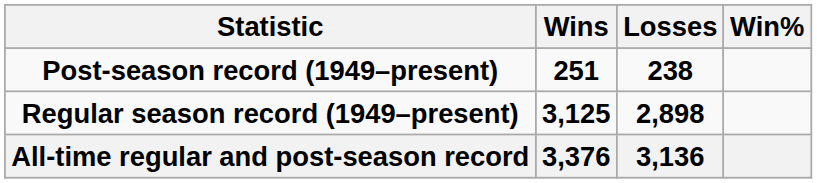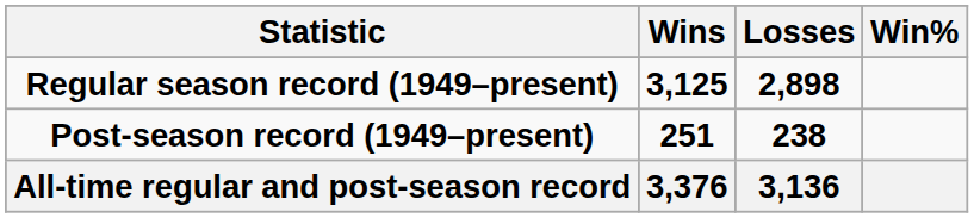rows swapped: Regular season record (1949–present) <-> Post-season record (1949–present)
